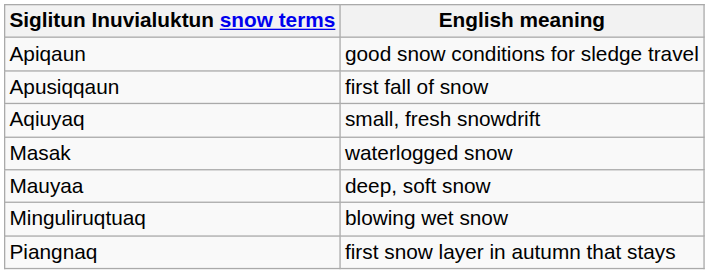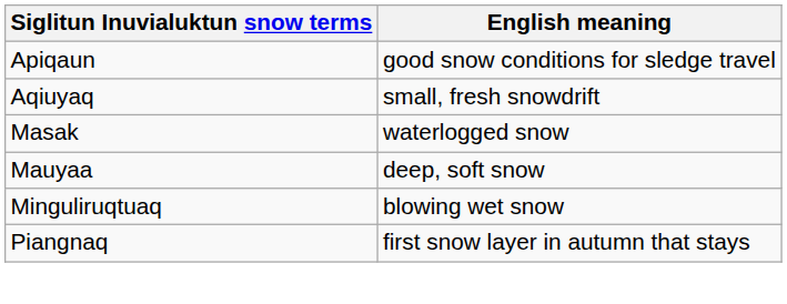- row: Apusiqqaun | first fall of snow
